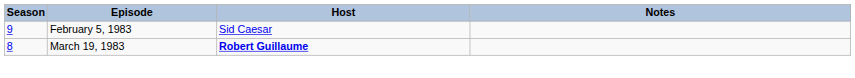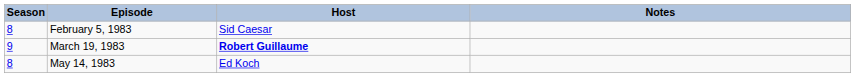February 5, 1983 | Season: 9 -> 8
March 19, 1983 | Season: 8 -> 9
+ row: 8 | May 14, 1983 | Ed Koch
